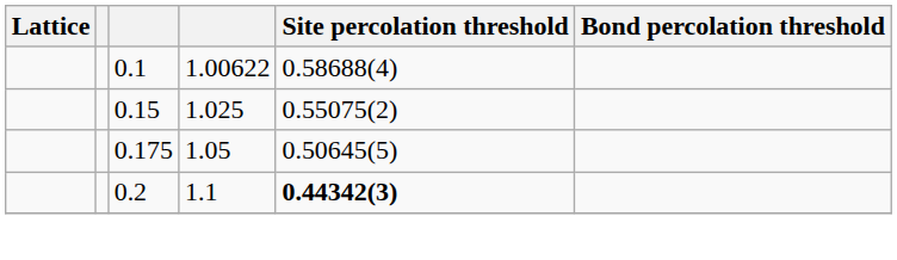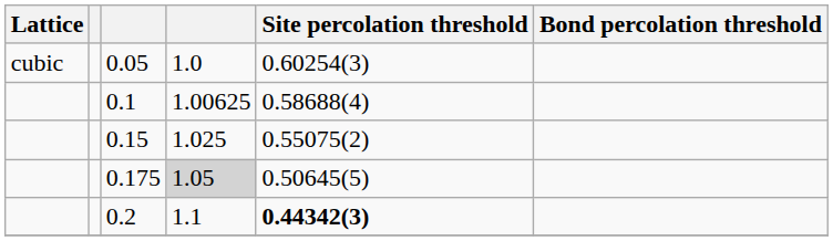+ row: cubic | 0.05 | 1.0 | 0.60254(3)
0.1 | column 4: 1.00622 -> 1.00625
0.175 | column 4: no background -> lightgrey background
